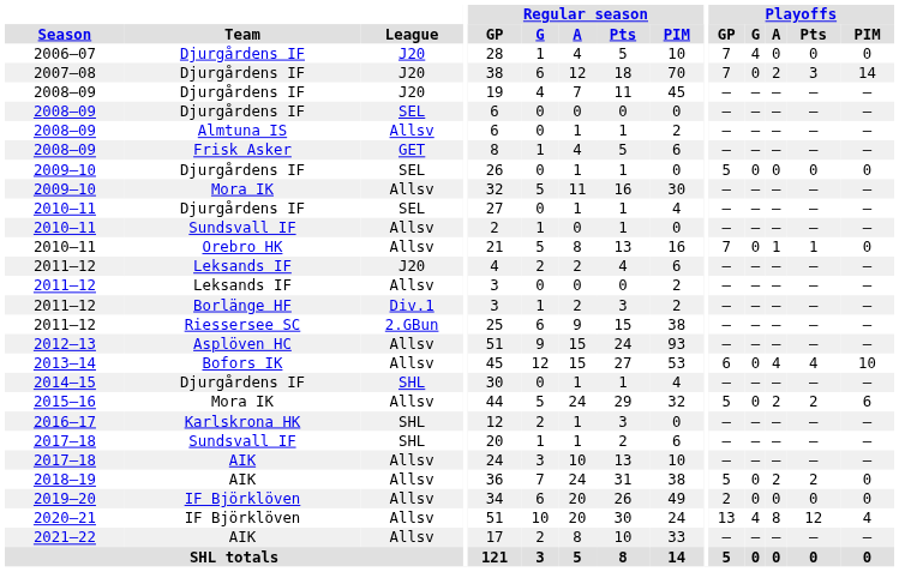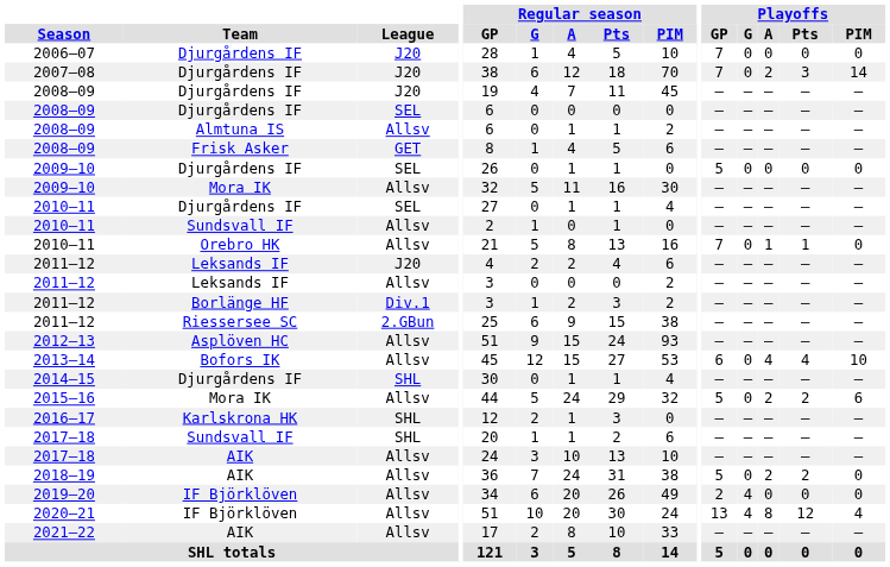2006–07 | Playoffs / G: 4 -> 0
2019–20 | Playoffs / G: 0 -> 4
